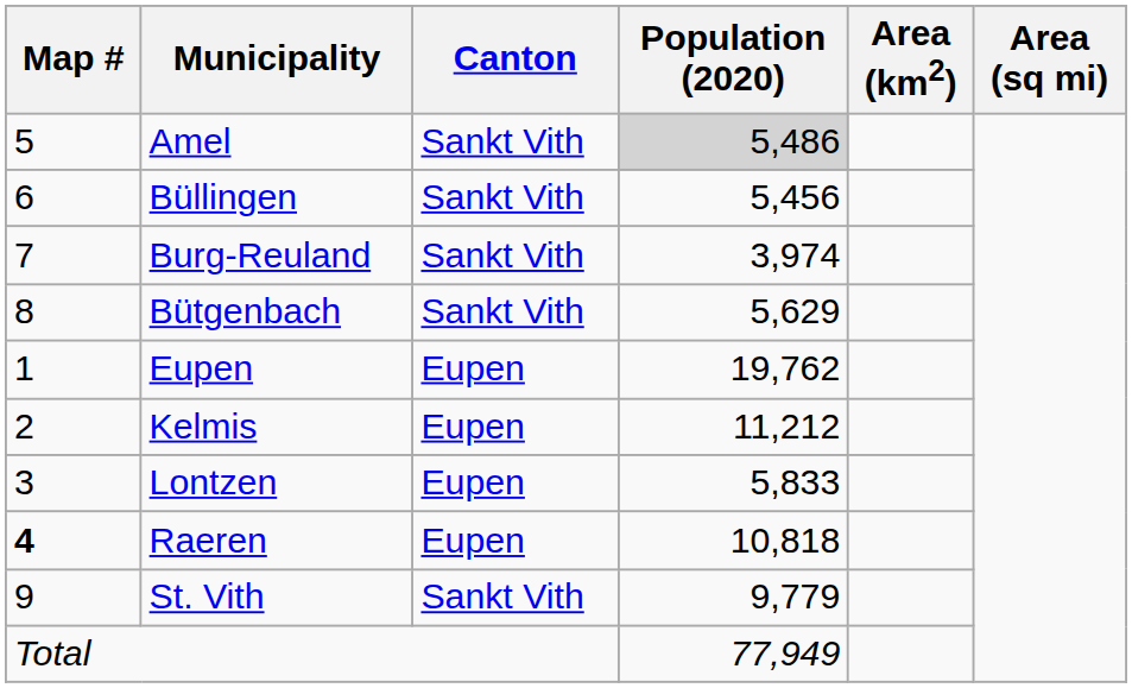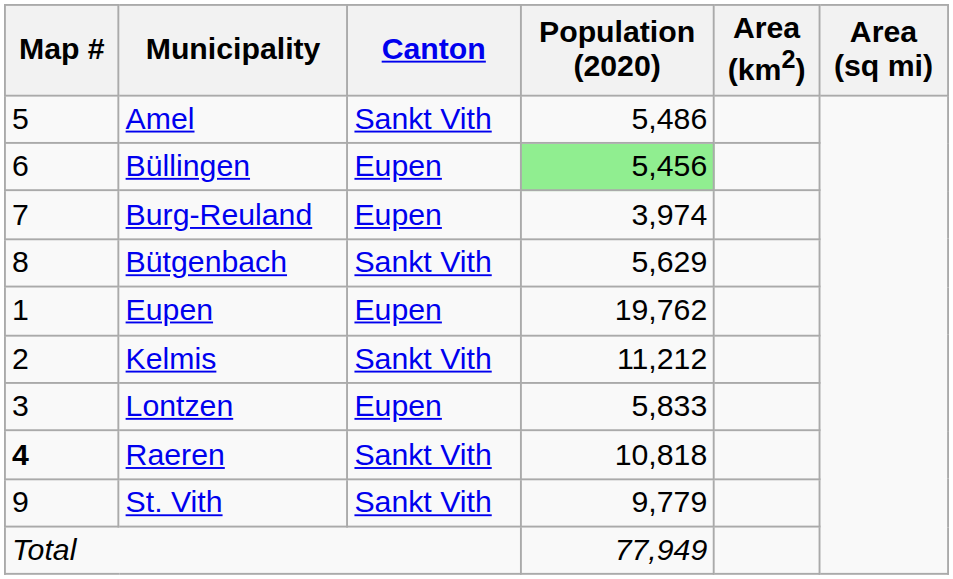Amel | Population (2020): lightgrey background -> no background
Büllingen | Canton: Sankt Vith -> Eupen
Büllingen | Population (2020): no background -> lightgreen background
Burg-Reuland | Canton: Sankt Vith -> Eupen
Kelmis | Canton: Eupen -> Sankt Vith
Raeren | Canton: Eupen -> Sankt Vith
